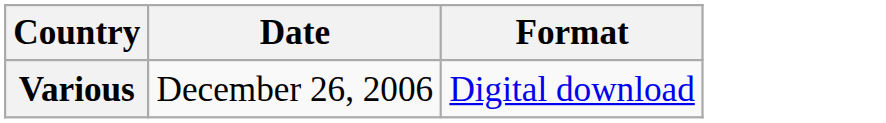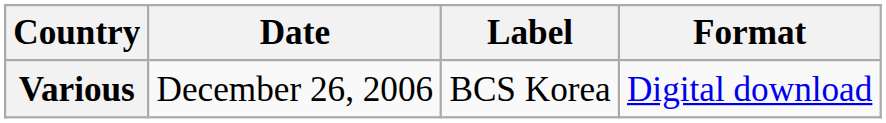+ column: Label | BCS Korea
